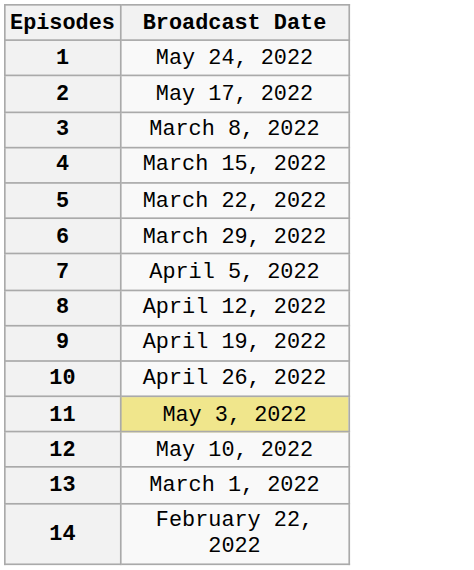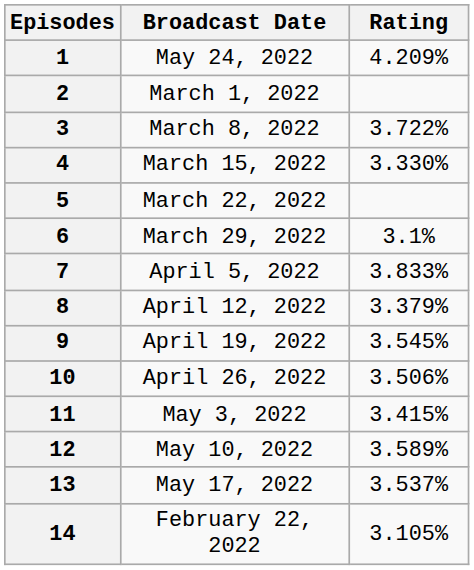+ column: Rating | 4.209% | 3.722% | 3.330% | 3.1% | 3.833% | 3.379% | 3.545% | 3.506% | 3.415% | 3.589% | 3.537% | 3.105%
2 | Broadcast Date: May 17, 2022 -> March 1, 2022
11 | Broadcast Date: khaki background -> no background
13 | Broadcast Date: March 1, 2022 -> May 17, 2022
